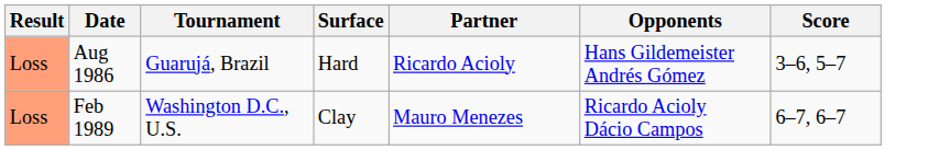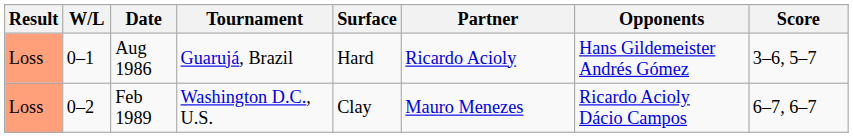+ column: W/L | 0–1 | 0–2
